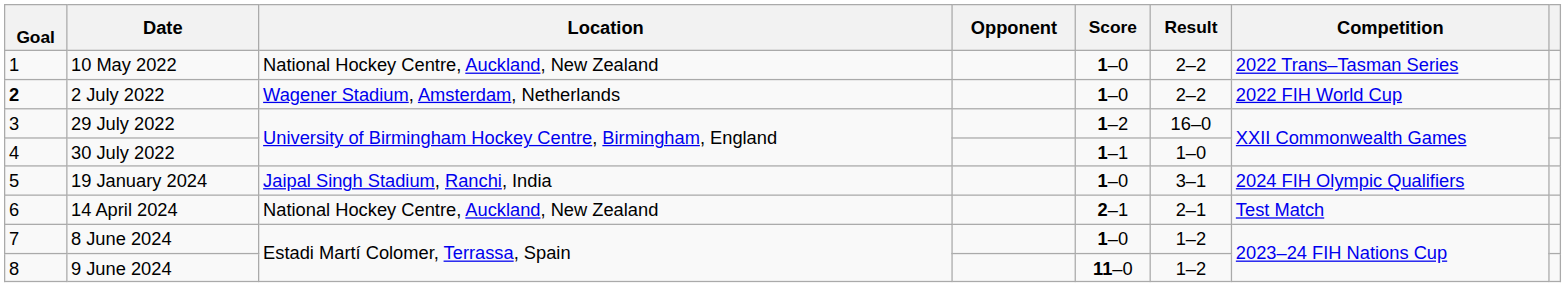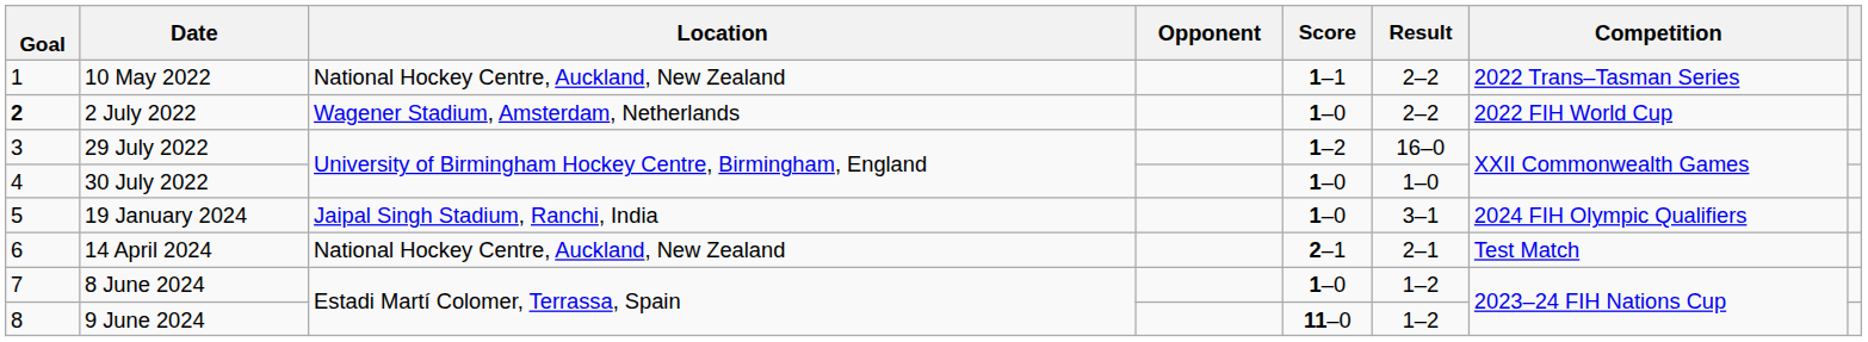10 May 2022 | Score: 1–0 -> 1–1
30 July 2022 | Score: 1–1 -> 1–0
